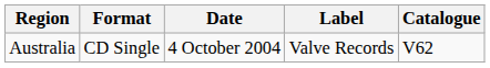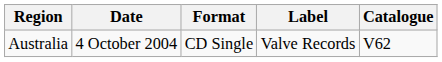columns swapped: Date <-> Format
